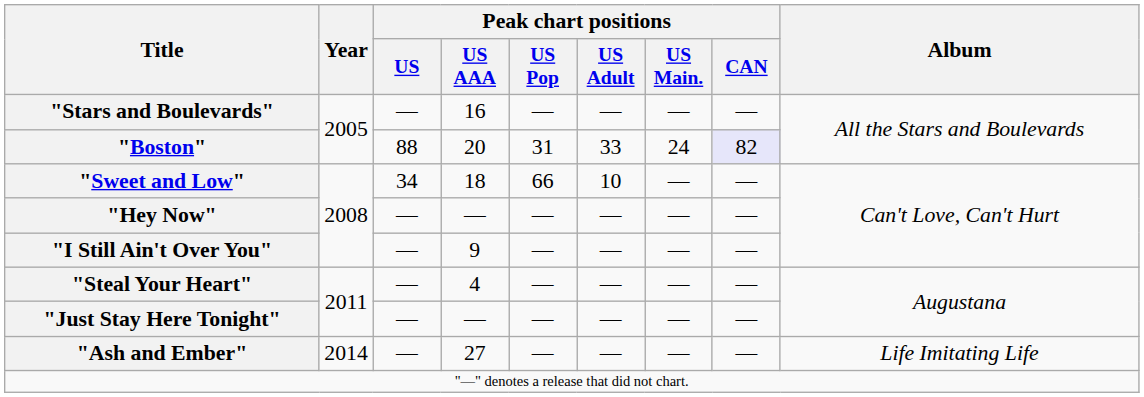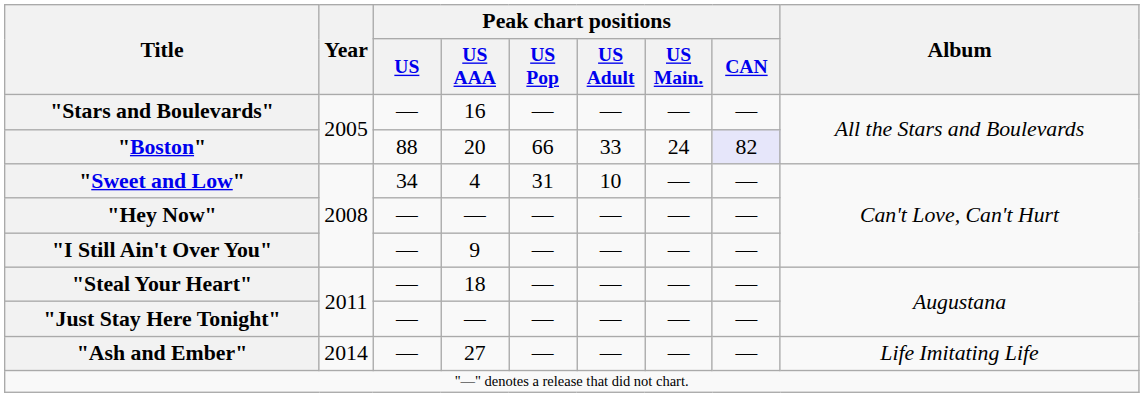"Boston" | Peak chart positions / US Pop: 31 -> 66
"Sweet and Low" | Peak chart positions / US AAA: 18 -> 4
"Sweet and Low" | Peak chart positions / US Pop: 66 -> 31
"Steal Your Heart" | Peak chart positions / US AAA: 4 -> 18
